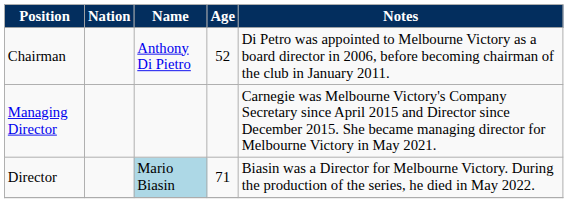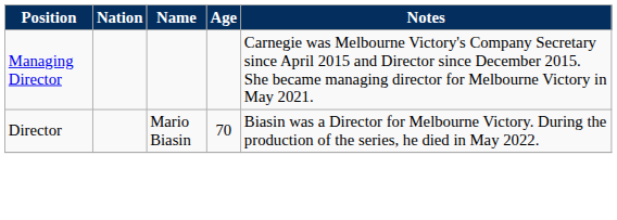- row: Chairman | Anthony Di Pietro | 52 | Di Petro was appointed to Melbourne Victory as a board director in 2006, before becoming chairman of the club in January 2011.
Director | Name: lightblue background -> no background
Director | Age: 71 -> 70
